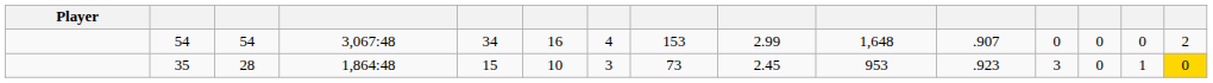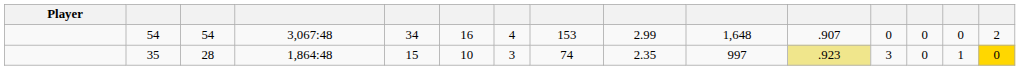35 | column 8: 73 -> 74
35 | column 9: 2.45 -> 2.35
35 | column 10: 953 -> 997
35 | column 11: no background -> khaki background
